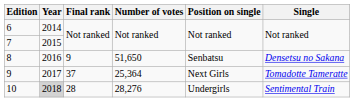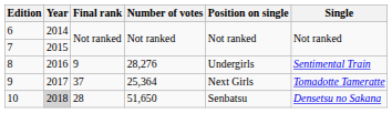8 | Number of votes: 51,650 -> 28,276
8 | Position on single: Senbatsu -> Undergirls
8 | Single: Densetsu no Sakana -> Sentimental Train
10 | Number of votes: 28,276 -> 51,650
10 | Position on single: Undergirls -> Senbatsu
10 | Single: Sentimental Train -> Densetsu no Sakana
